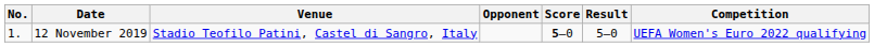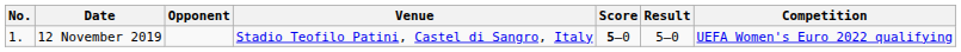columns swapped: Venue <-> Opponent
